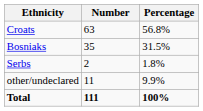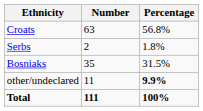rows swapped: Bosniaks <-> Serbs
other/undeclared | Percentage: normal -> bold
